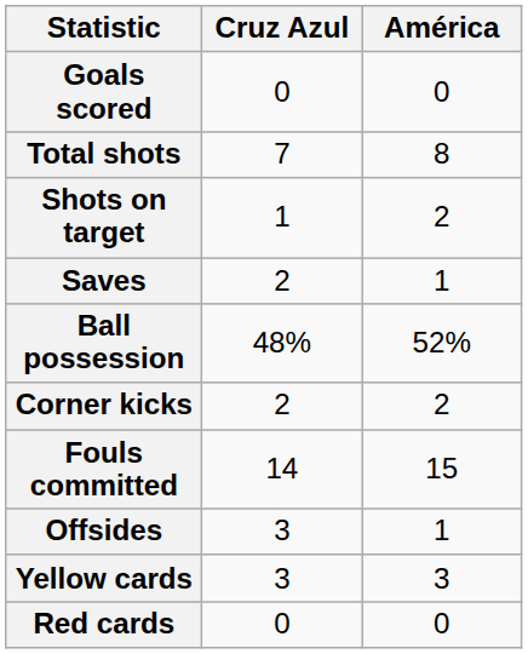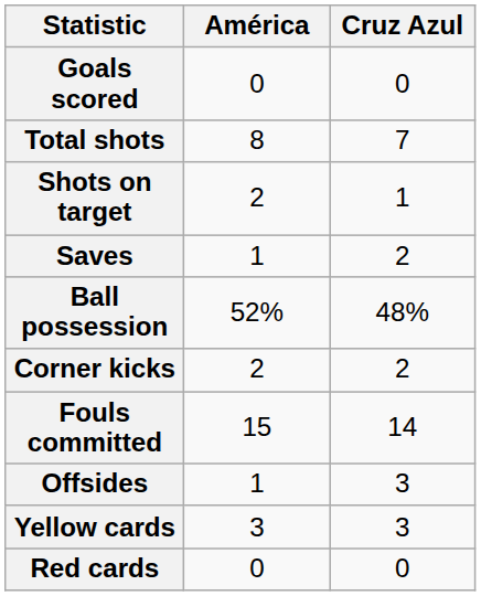columns swapped: América <-> Cruz Azul
